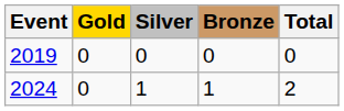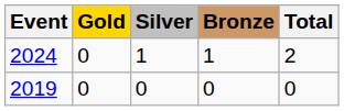rows swapped: 2019 <-> 2024
